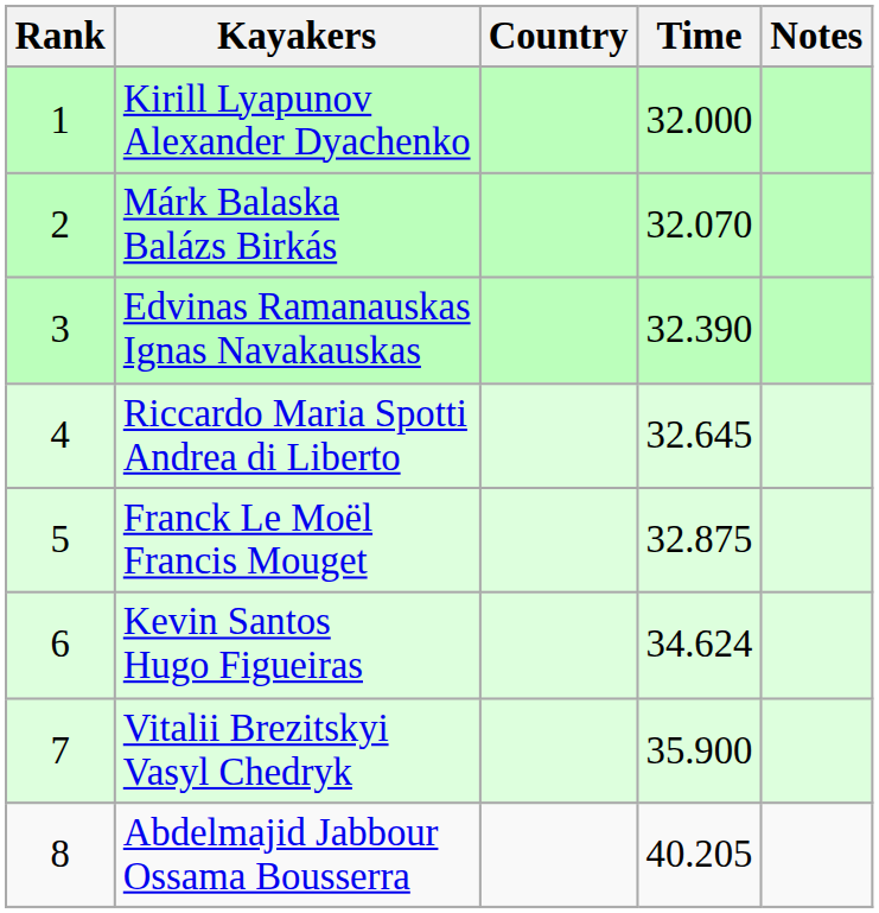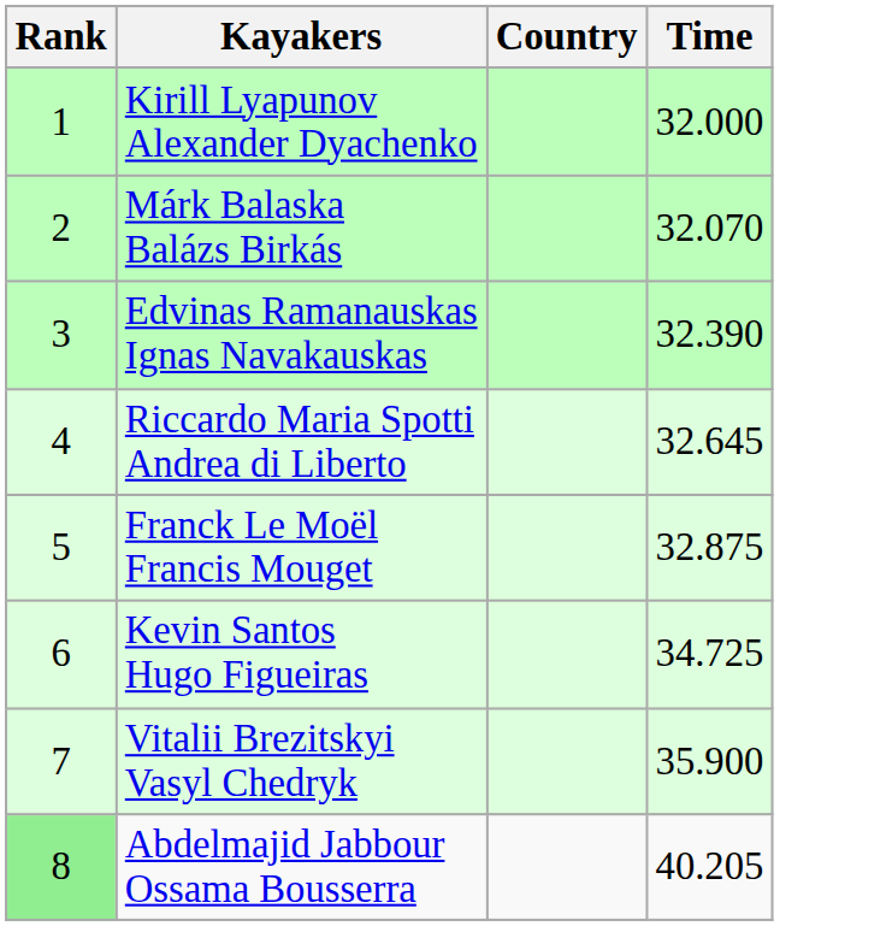- column: Notes
Kevin Santos Hugo Figueiras | Time: 34.624 -> 34.725
Abdelmajid Jabbour Ossama Bousserra | Rank: no background -> lightgreen background
